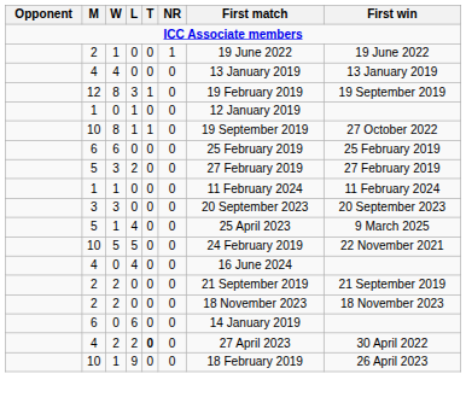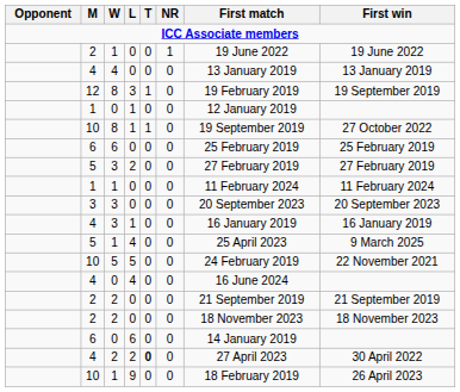+ row: 4 | 3 | 1 | 0 | 0 | 16 January 2019 | 16 January 2019
